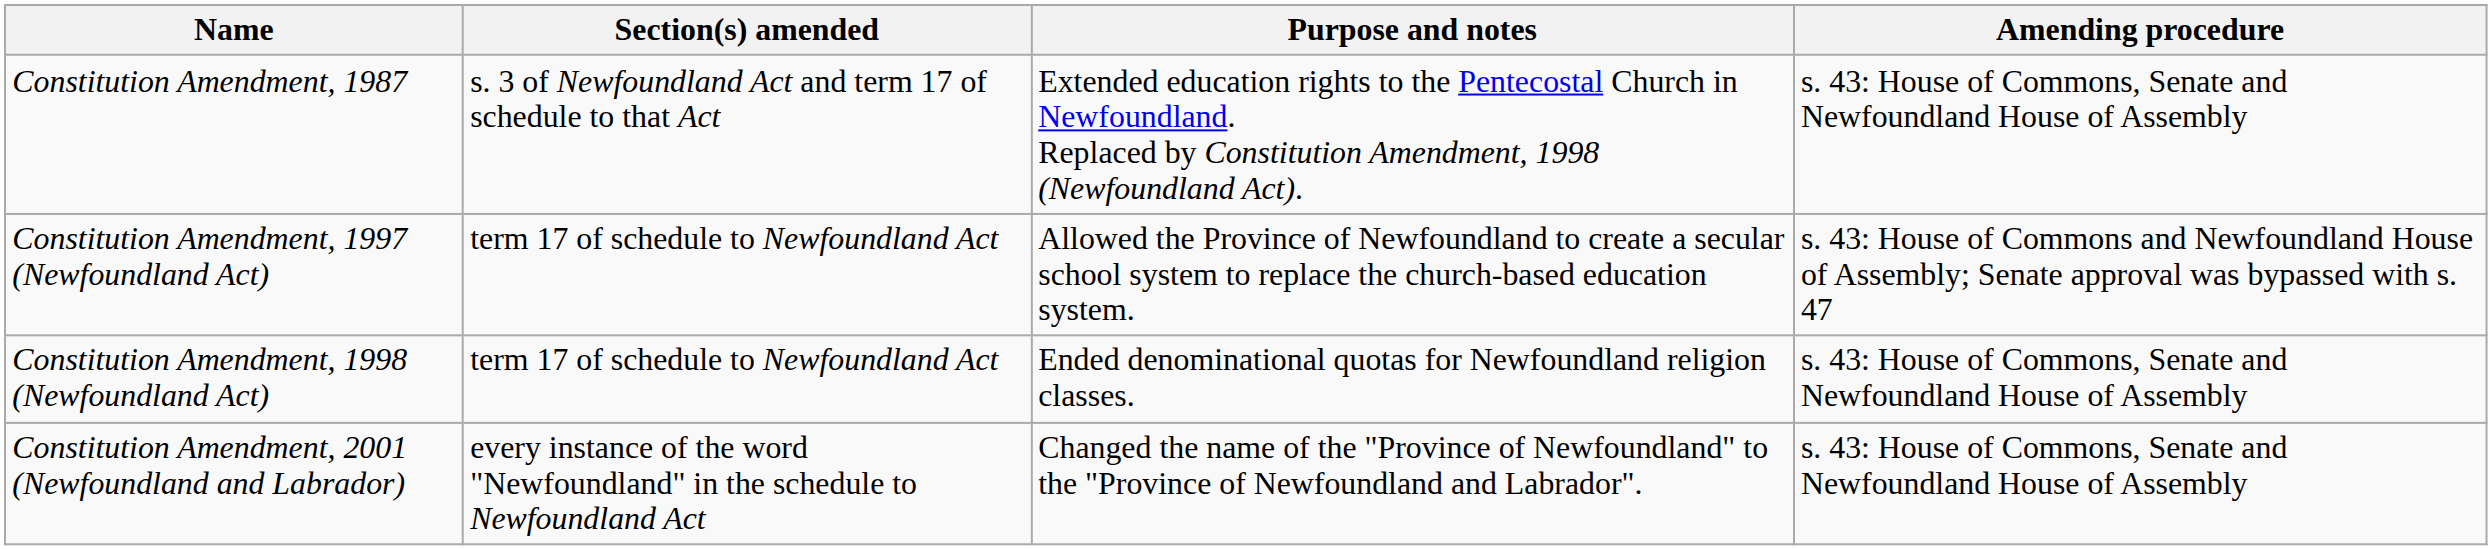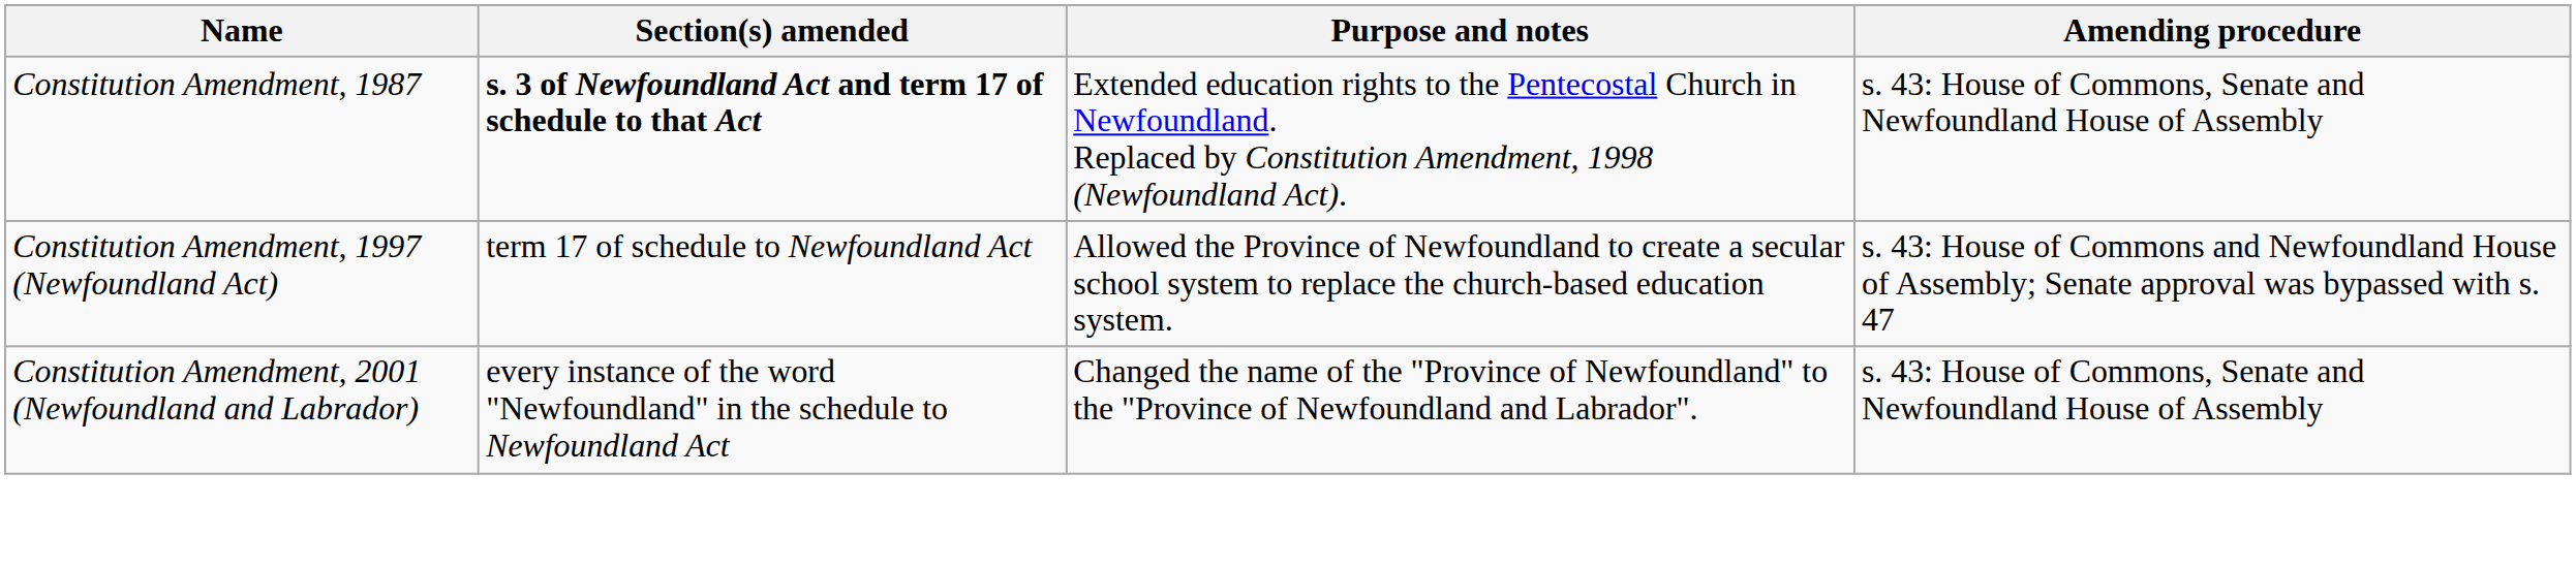Constitution Amendment, 1987 | Section(s) amended: normal -> bold
- row: Constitution Amendment, 1998 (Newfoundland Act) | term 17 of schedule to Newfoundland Act | Ended denominational quotas for Newfoundland religion classes. | s. 43: House of Commons, Senate and Newfoundland House of Assembly
